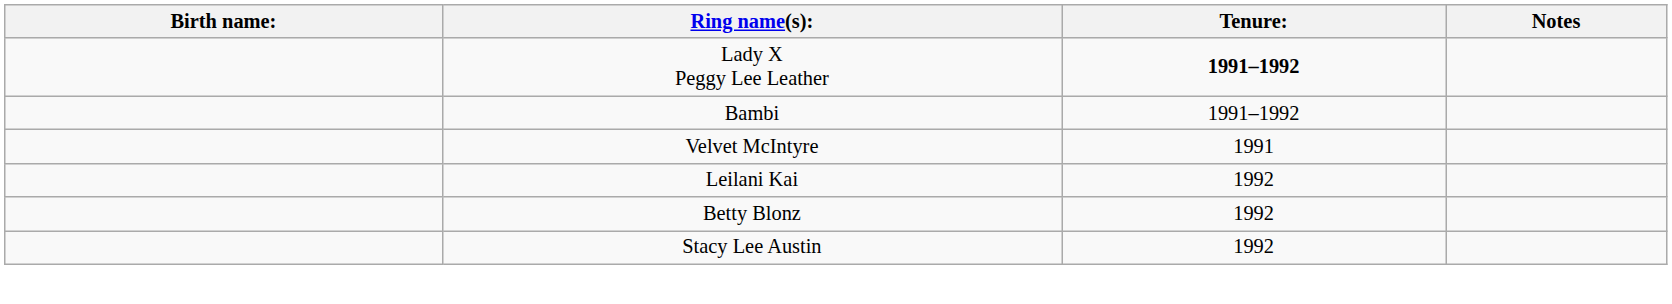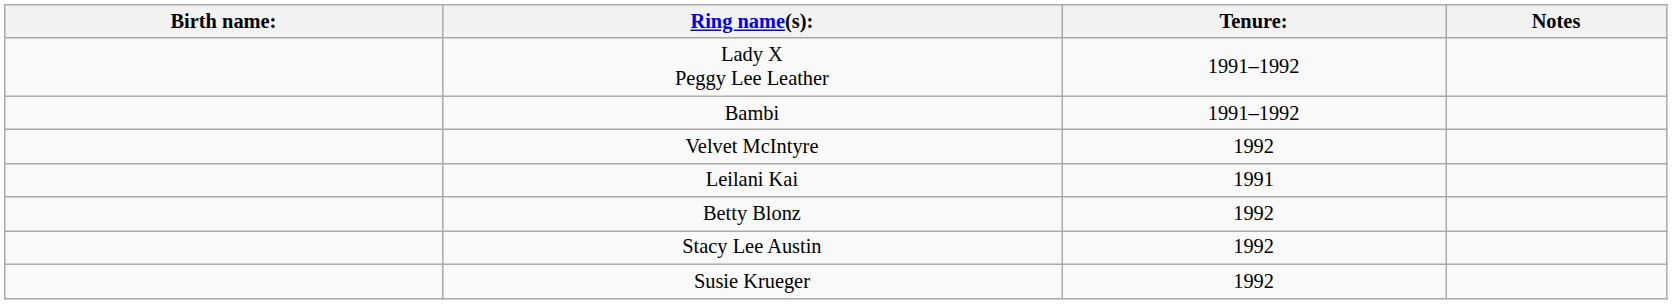Lady X Peggy Lee Leather | Tenure:: bold -> normal
Velvet McIntyre | Tenure:: 1991 -> 1992
Leilani Kai | Tenure:: 1992 -> 1991
+ row: Susie Krueger | 1992
